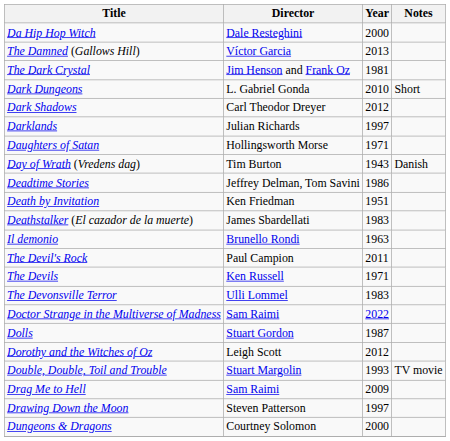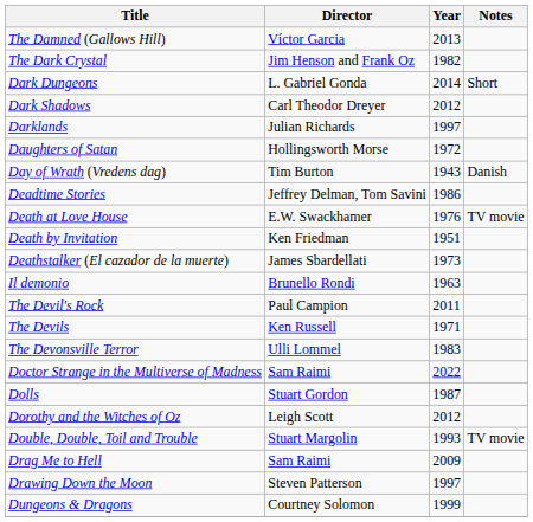- row: Da Hip Hop Witch | Dale Resteghini | 2000
The Dark Crystal | Year: 1981 -> 1982
Dark Dungeons | Year: 2010 -> 2014
Daughters of Satan | Year: 1971 -> 1972
+ row: Death at Love House | E.W. Swackhamer | 1976 | TV movie
Deathstalker (El cazador de la muerte) | Year: 1983 -> 1973
Dungeons & Dragons | Year: 2000 -> 1999
